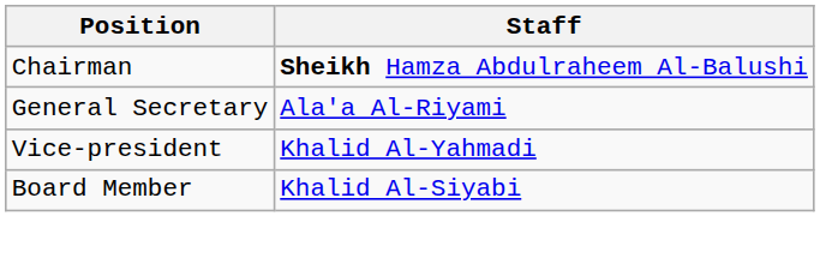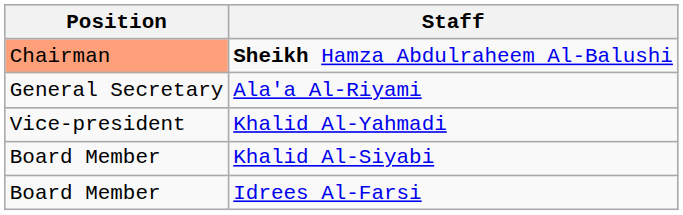Sheikh Hamza Abdulraheem Al-Balushi | Position: no background -> lightsalmon background
+ row: Board Member | Idrees Al-Farsi
